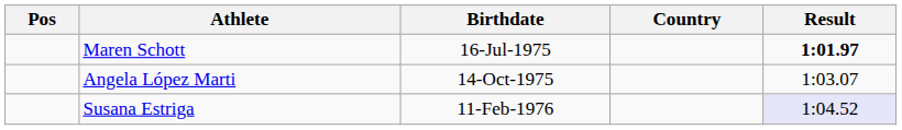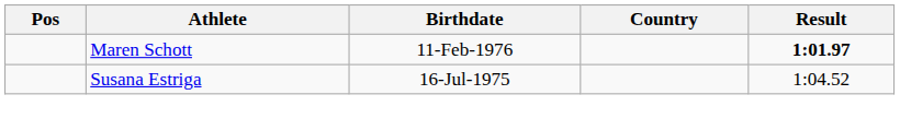Maren Schott | Birthdate: 16-Jul-1975 -> 11-Feb-1976
- row: Angela López Marti | 14-Oct-1975 | 1:03.07
Susana Estriga | Birthdate: 11-Feb-1976 -> 16-Jul-1975
Susana Estriga | Result: lavender background -> no background
